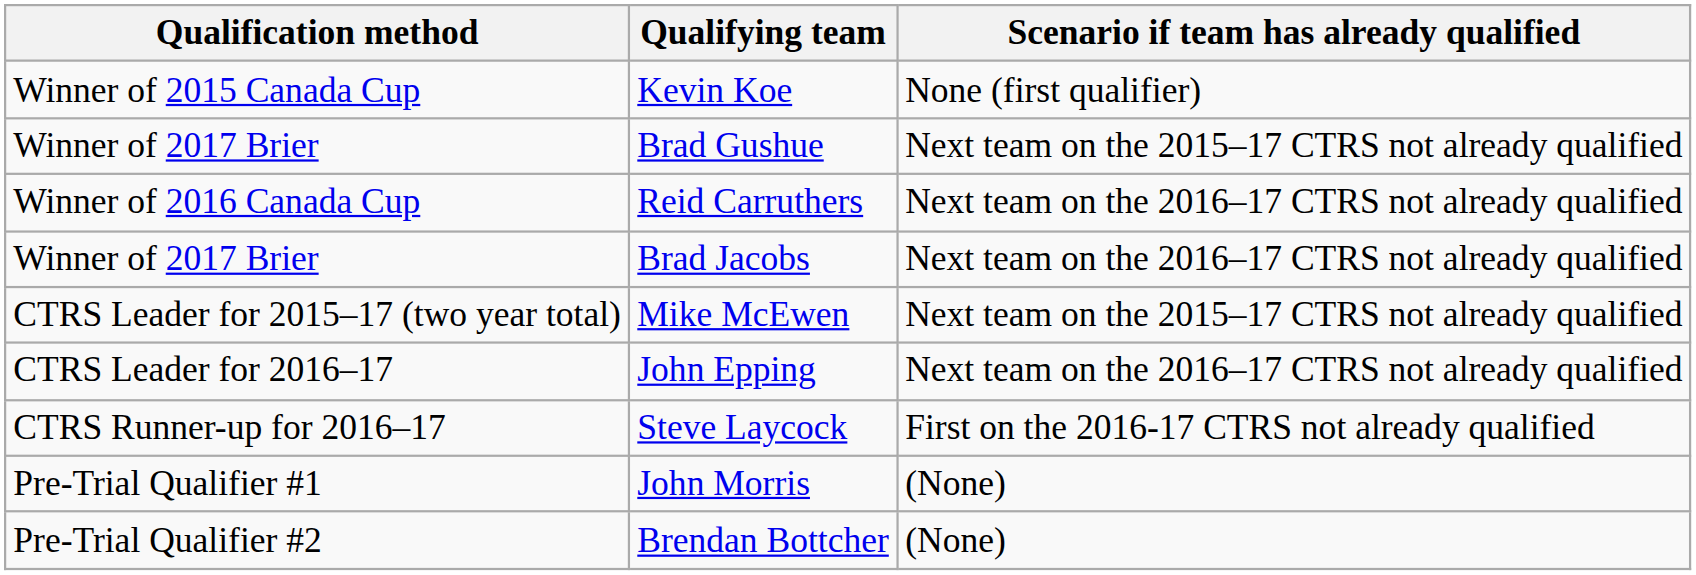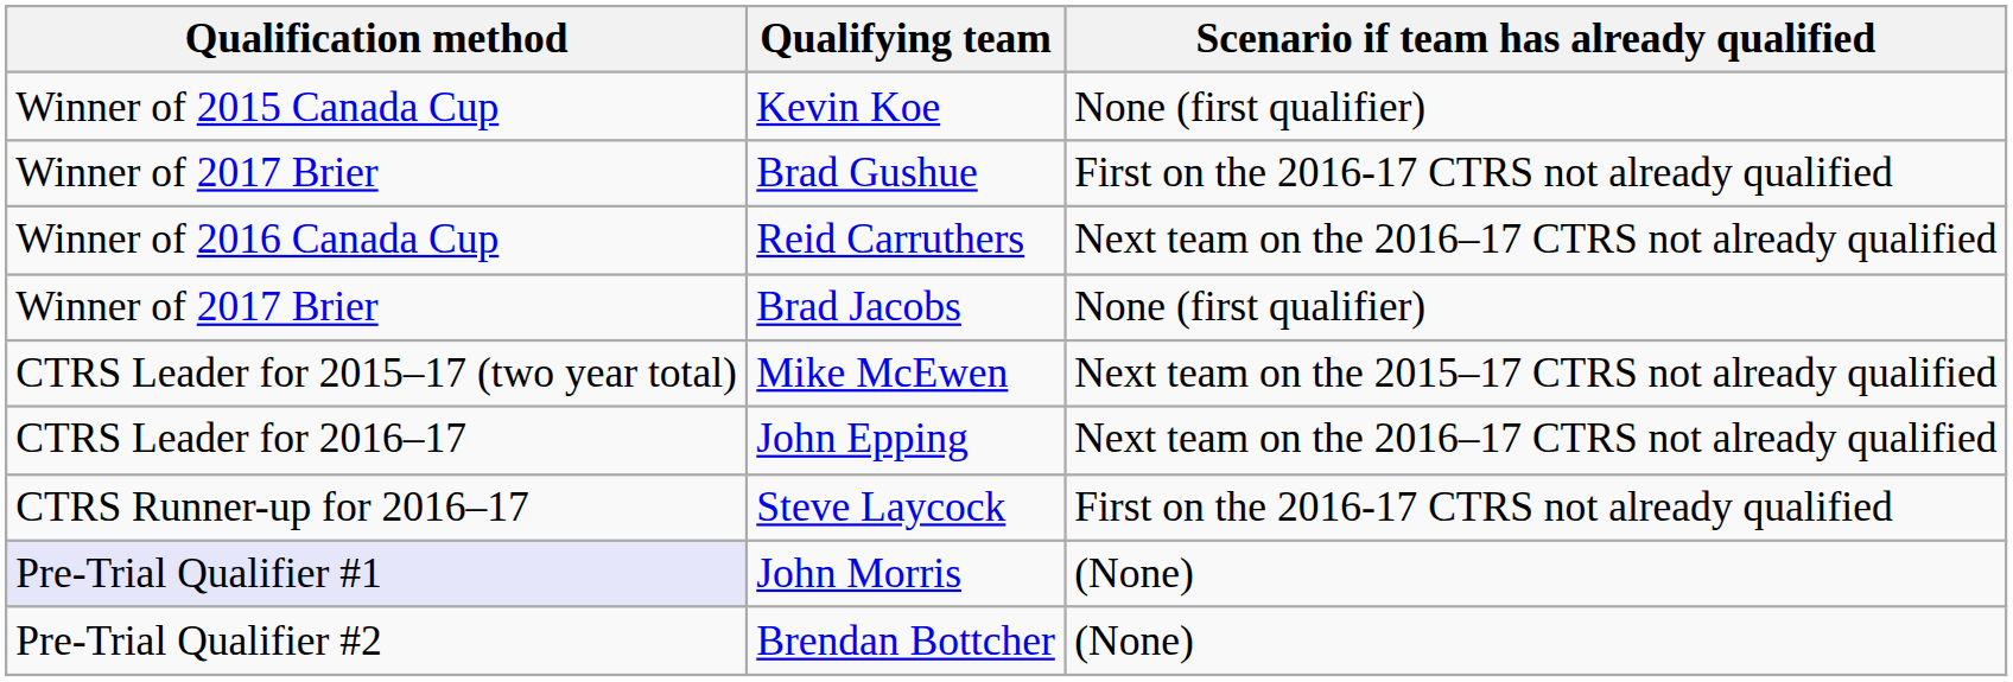Brad Gushue | Scenario if team has already qualified: Next team on the 2015–17 CTRS not already qualified -> First on the 2016-17 CTRS not already qualified
Brad Jacobs | Scenario if team has already qualified: Next team on the 2016–17 CTRS not already qualified -> None (first qualifier)
John Morris | Qualification method: no background -> lavender background
